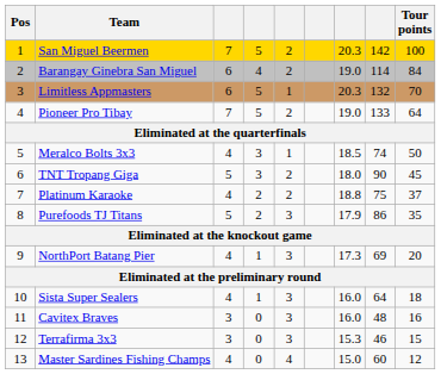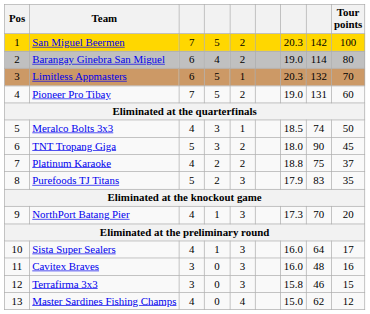Barangay Ginebra San Miguel | Tour points: 84 -> 80
Pioneer Pro Tibay | column 8: 133 -> 131
Pioneer Pro Tibay | Tour points: 64 -> 60
Purefoods TJ Titans | column 8: 86 -> 83
NorthPort Batang Pier | column 8: 69 -> 70
Sista Super Sealers | Tour points: 18 -> 17
Terrafirma 3x3 | column 7: 15.3 -> 15.8
Master Sardines Fishing Champs | column 8: 60 -> 62
